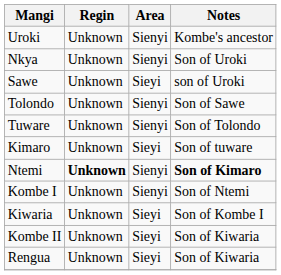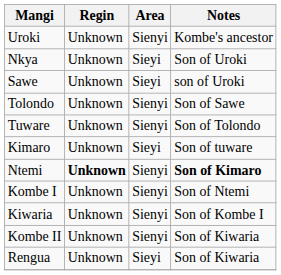Nkya | Area: Sienyi -> Sieyi
Kiwaria | Area: Sieyi -> Sienyi
Kombe II | Area: Sieyi -> Sienyi
